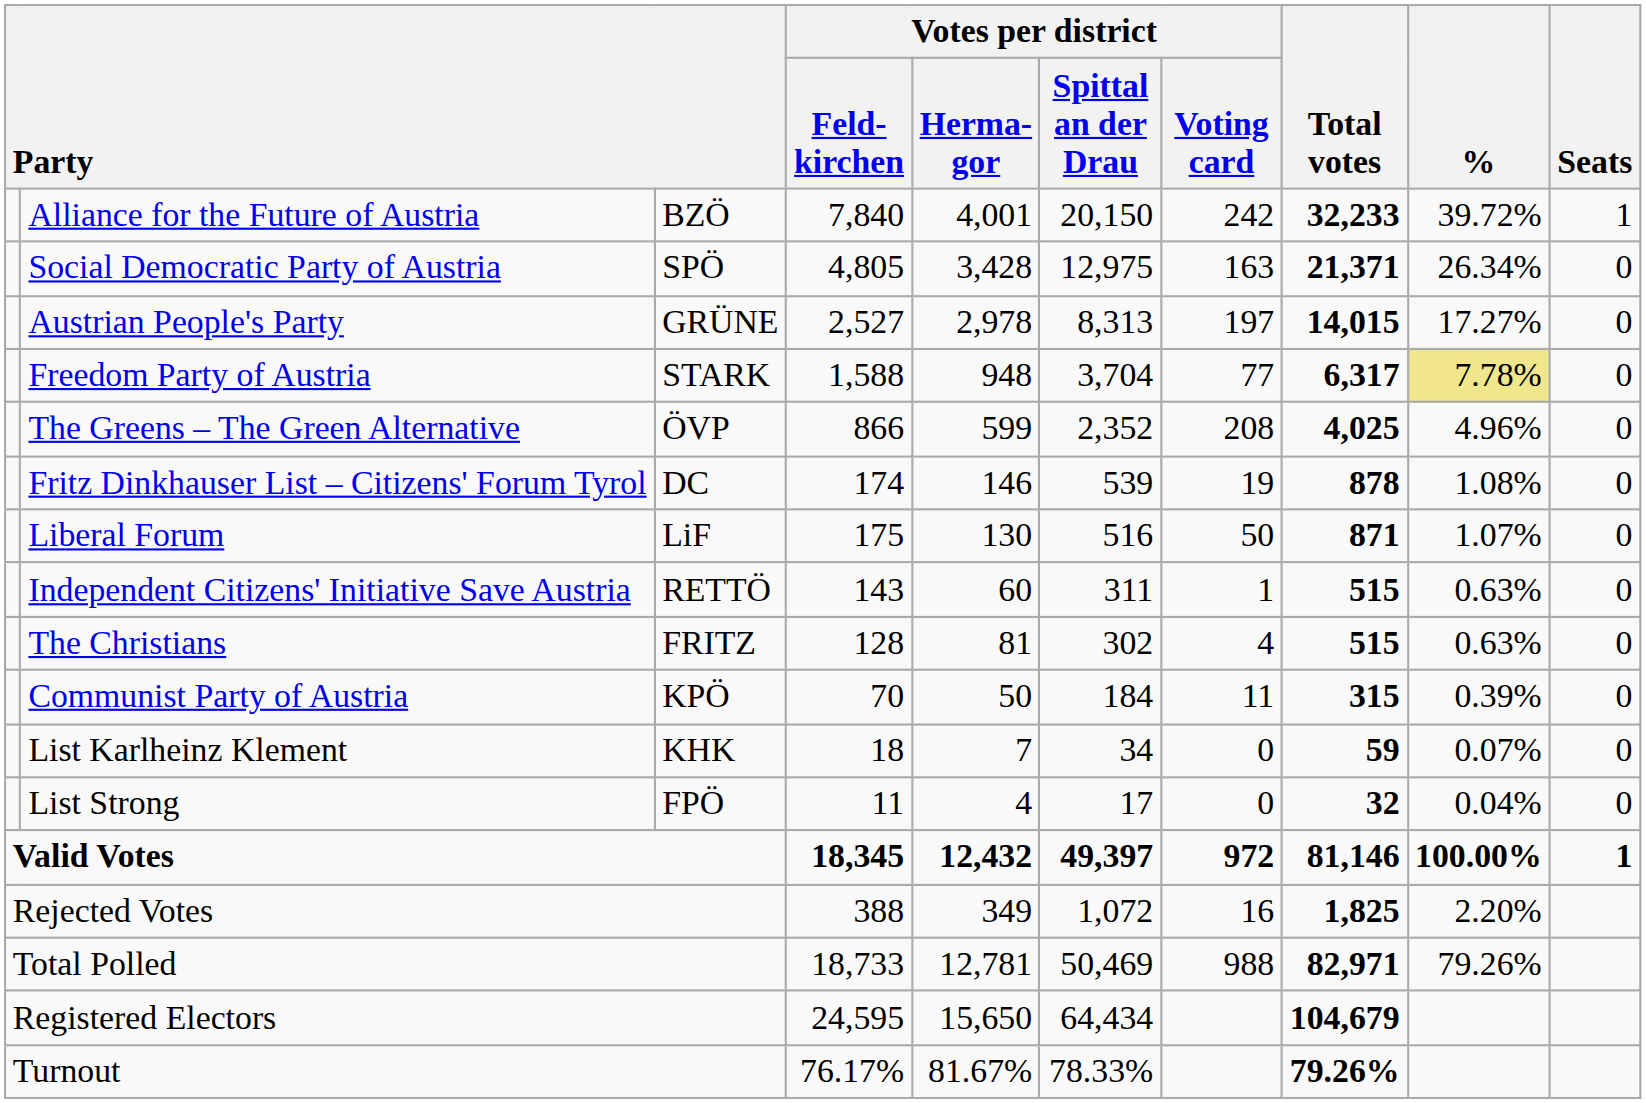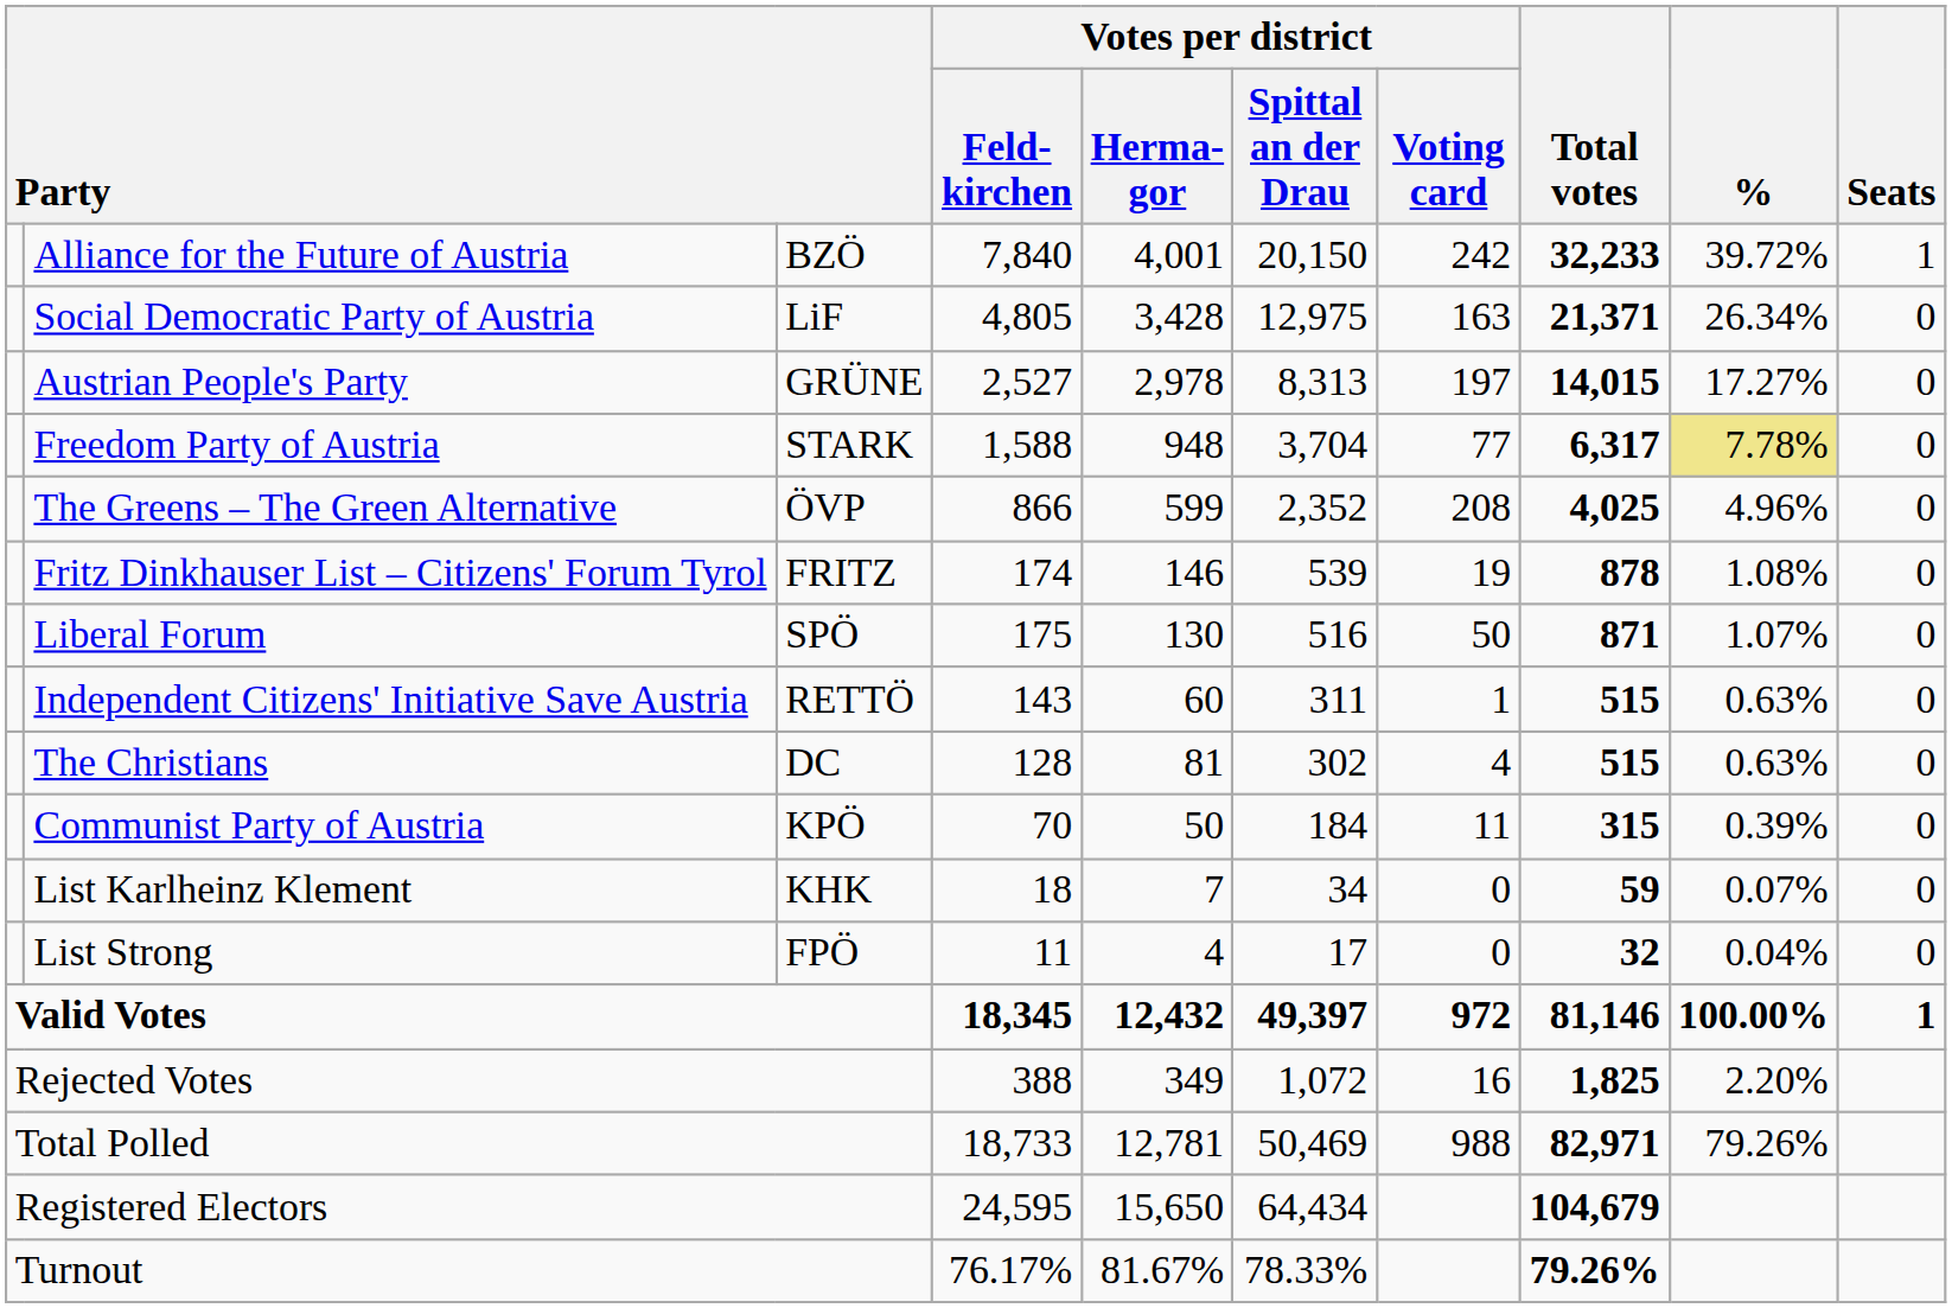Social Democratic Party of Austria | column 3: SPÖ -> LiF
Fritz Dinkhauser List – Citizens' Forum Tyrol | column 3: DC -> FRITZ
Liberal Forum | column 3: LiF -> SPÖ
The Christians | column 3: FRITZ -> DC
